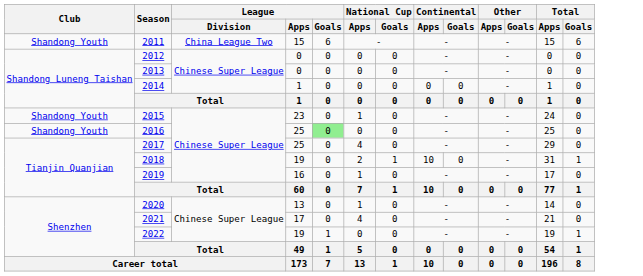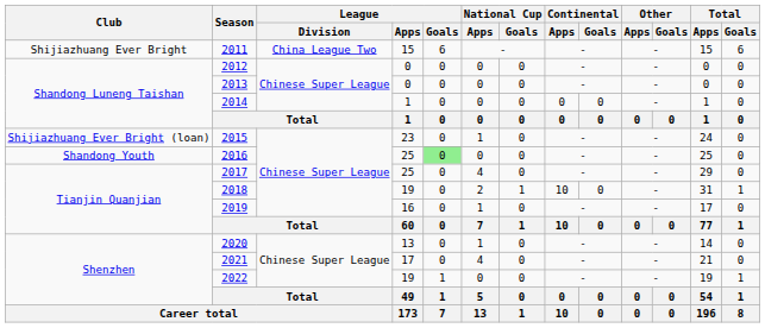2011 | Club: Shandong Youth -> Shijiazhuang Ever Bright
2015 | Club: Shandong Youth -> Shijiazhuang Ever Bright (loan)
